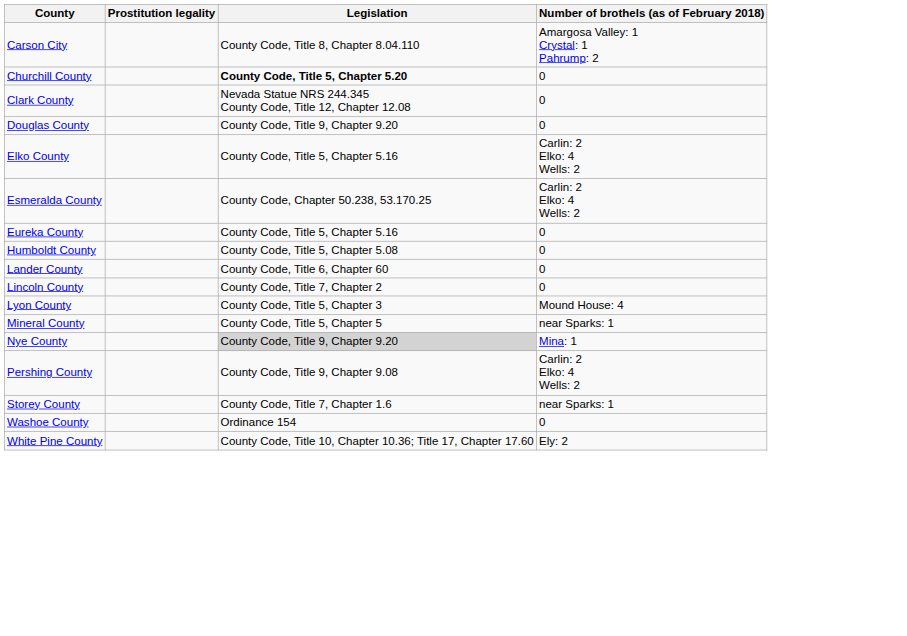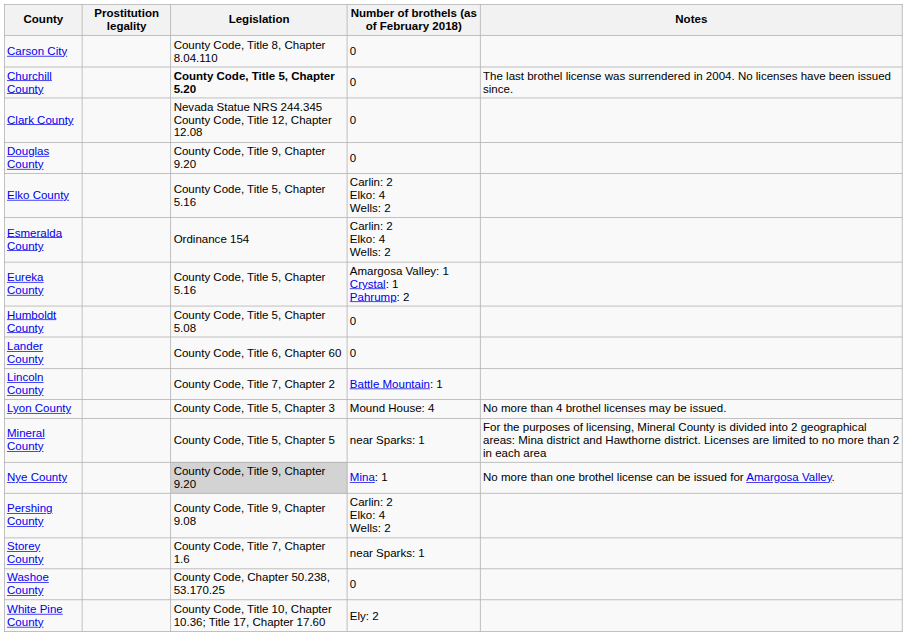+ column: Notes | The last brothel license was surrendered in 2004. No licenses have been issued since. | No more than 4 brothel licenses may be issued. | For the purposes of licensing, Mineral County is divided into 2 geographical areas: Mina district and Hawthorne district. Licenses are limited to no more than 2 in each area | No more than one brothel license can be issued for Amargosa Valley.
Carson City | Number of brothels (as of February 2018): Amargosa Valley: 1 Crystal: 1 Pahrump: 2 -> 0
Esmeralda County | Legislation: County Code, Chapter 50.238, 53.170.25 -> Ordinance 154
Eureka County | Number of brothels (as of February 2018): 0 -> Amargosa Valley: 1 Crystal: 1 Pahrump: 2
Lincoln County | Number of brothels (as of February 2018): 0 -> Battle Mountain: 1
Washoe County | Legislation: Ordinance 154 -> County Code, Chapter 50.238, 53.170.25
